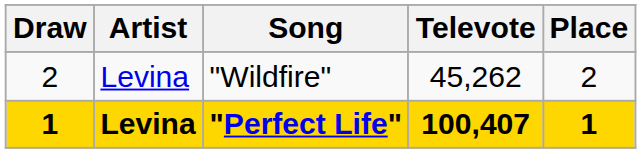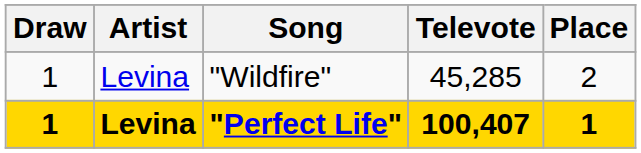"Wildfire" | Draw: 2 -> 1
"Wildfire" | Televote: 45,262 -> 45,285
